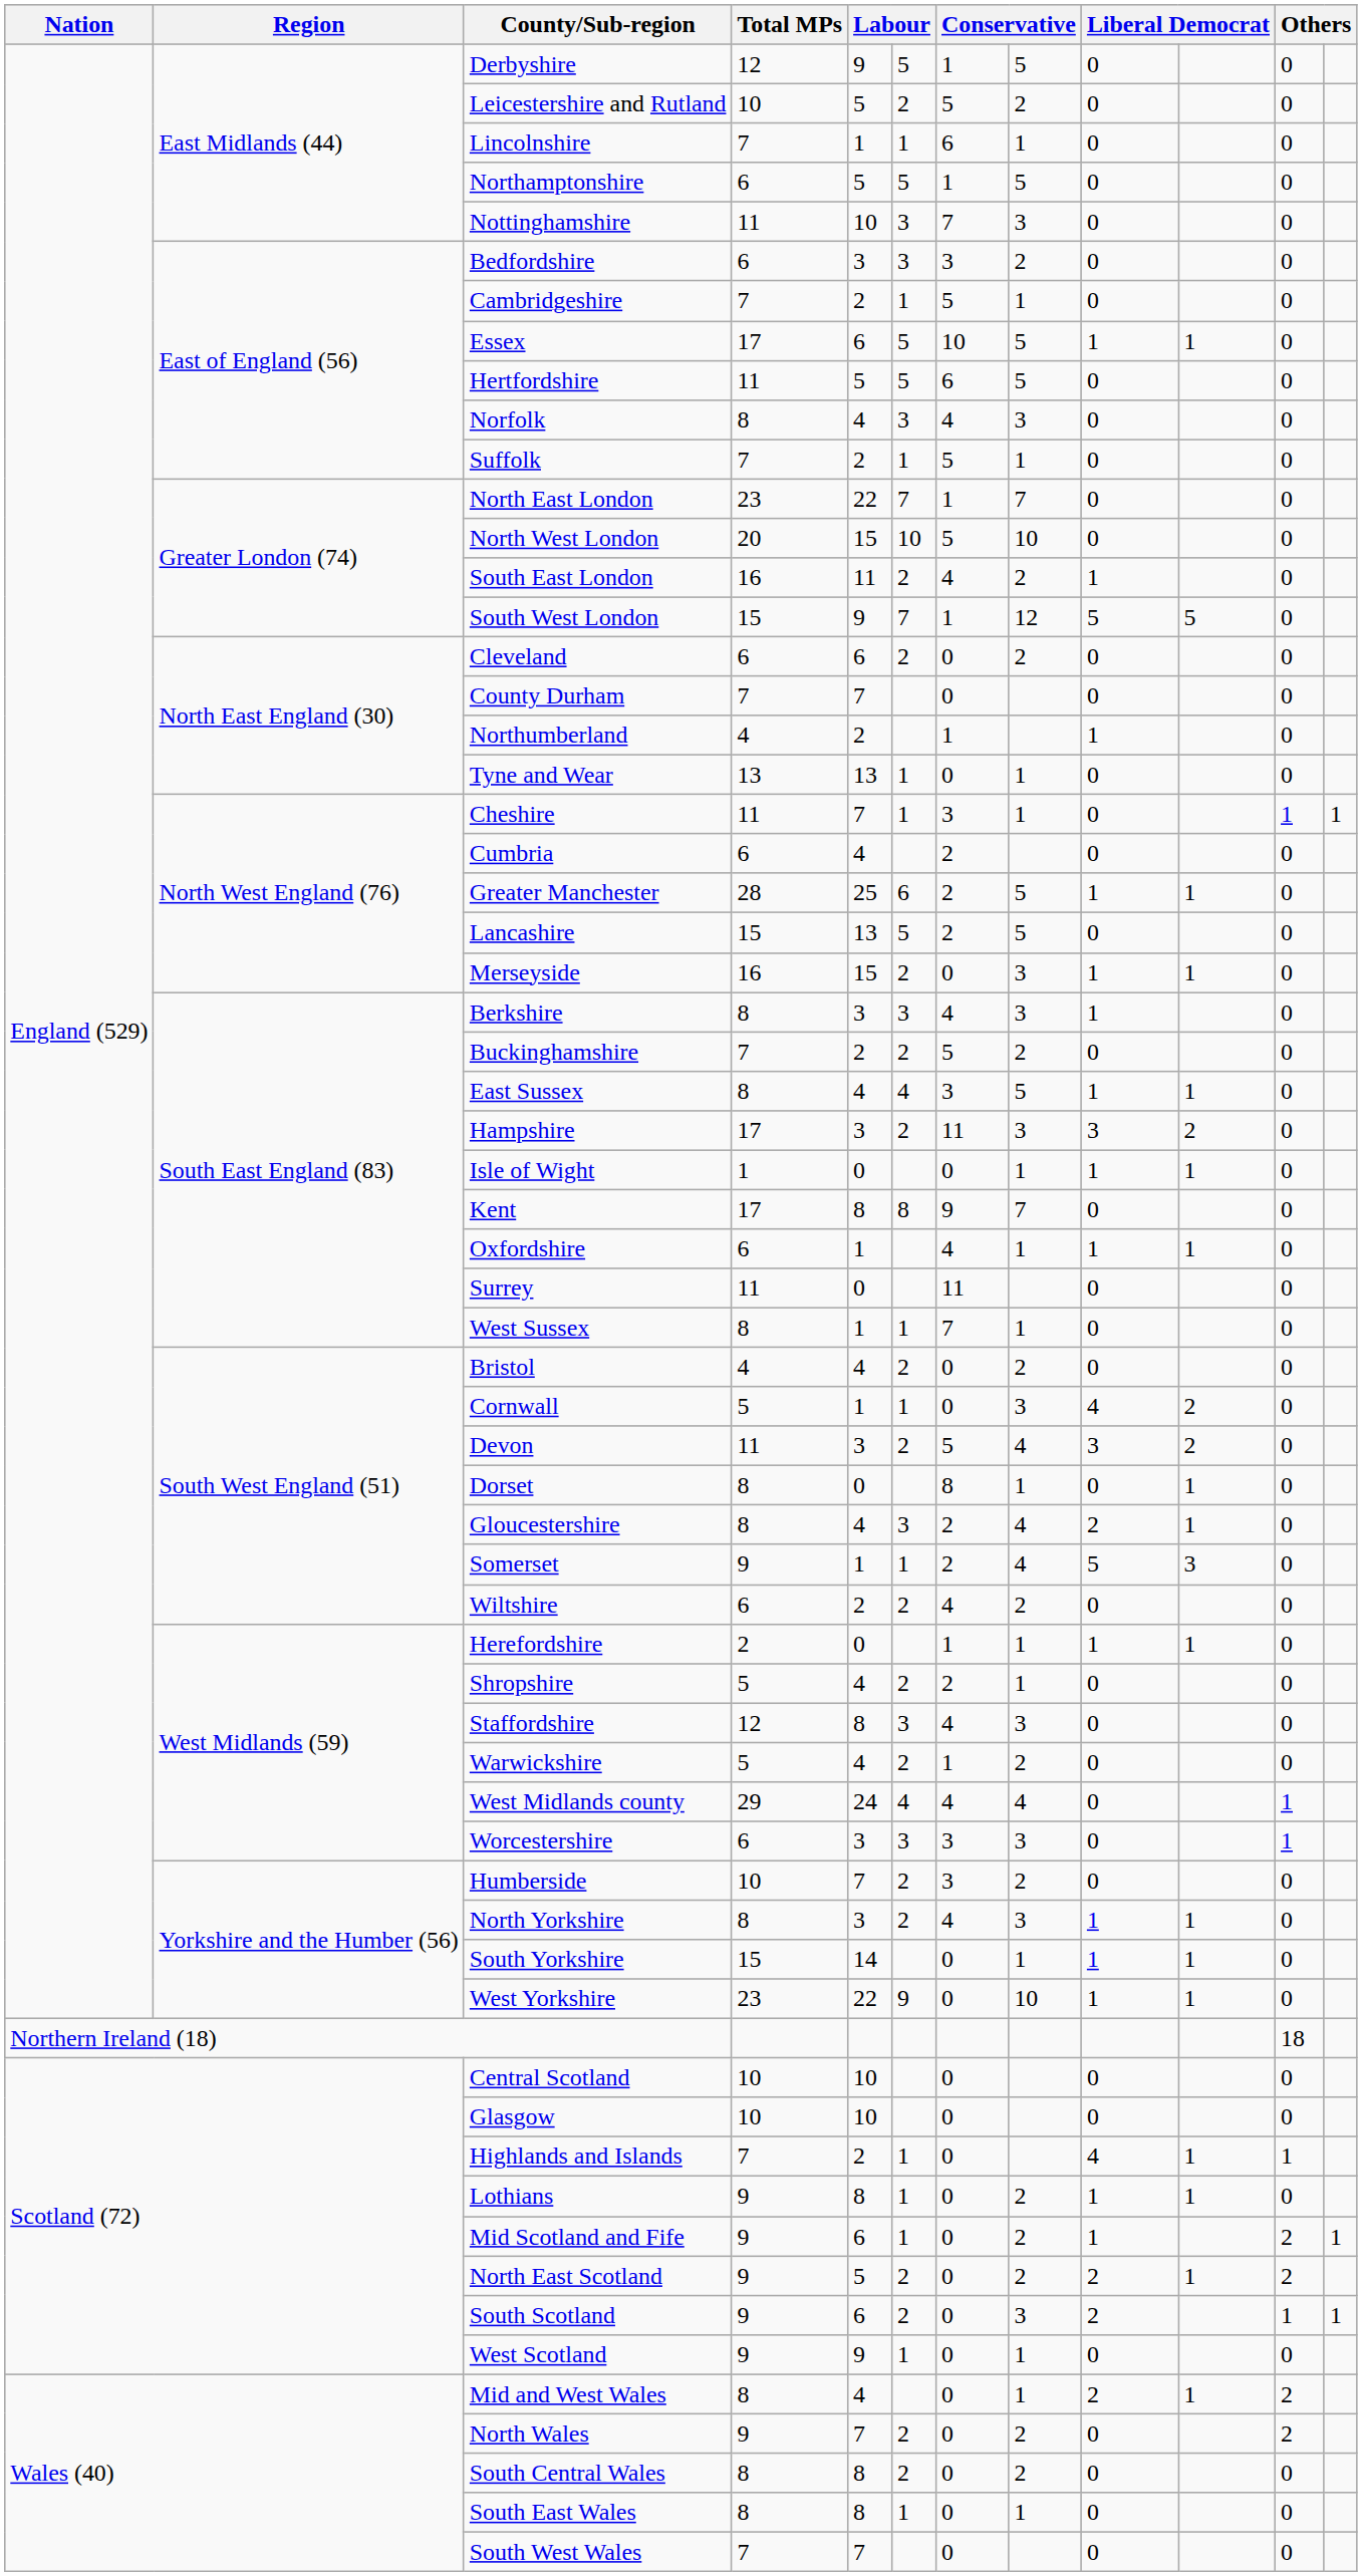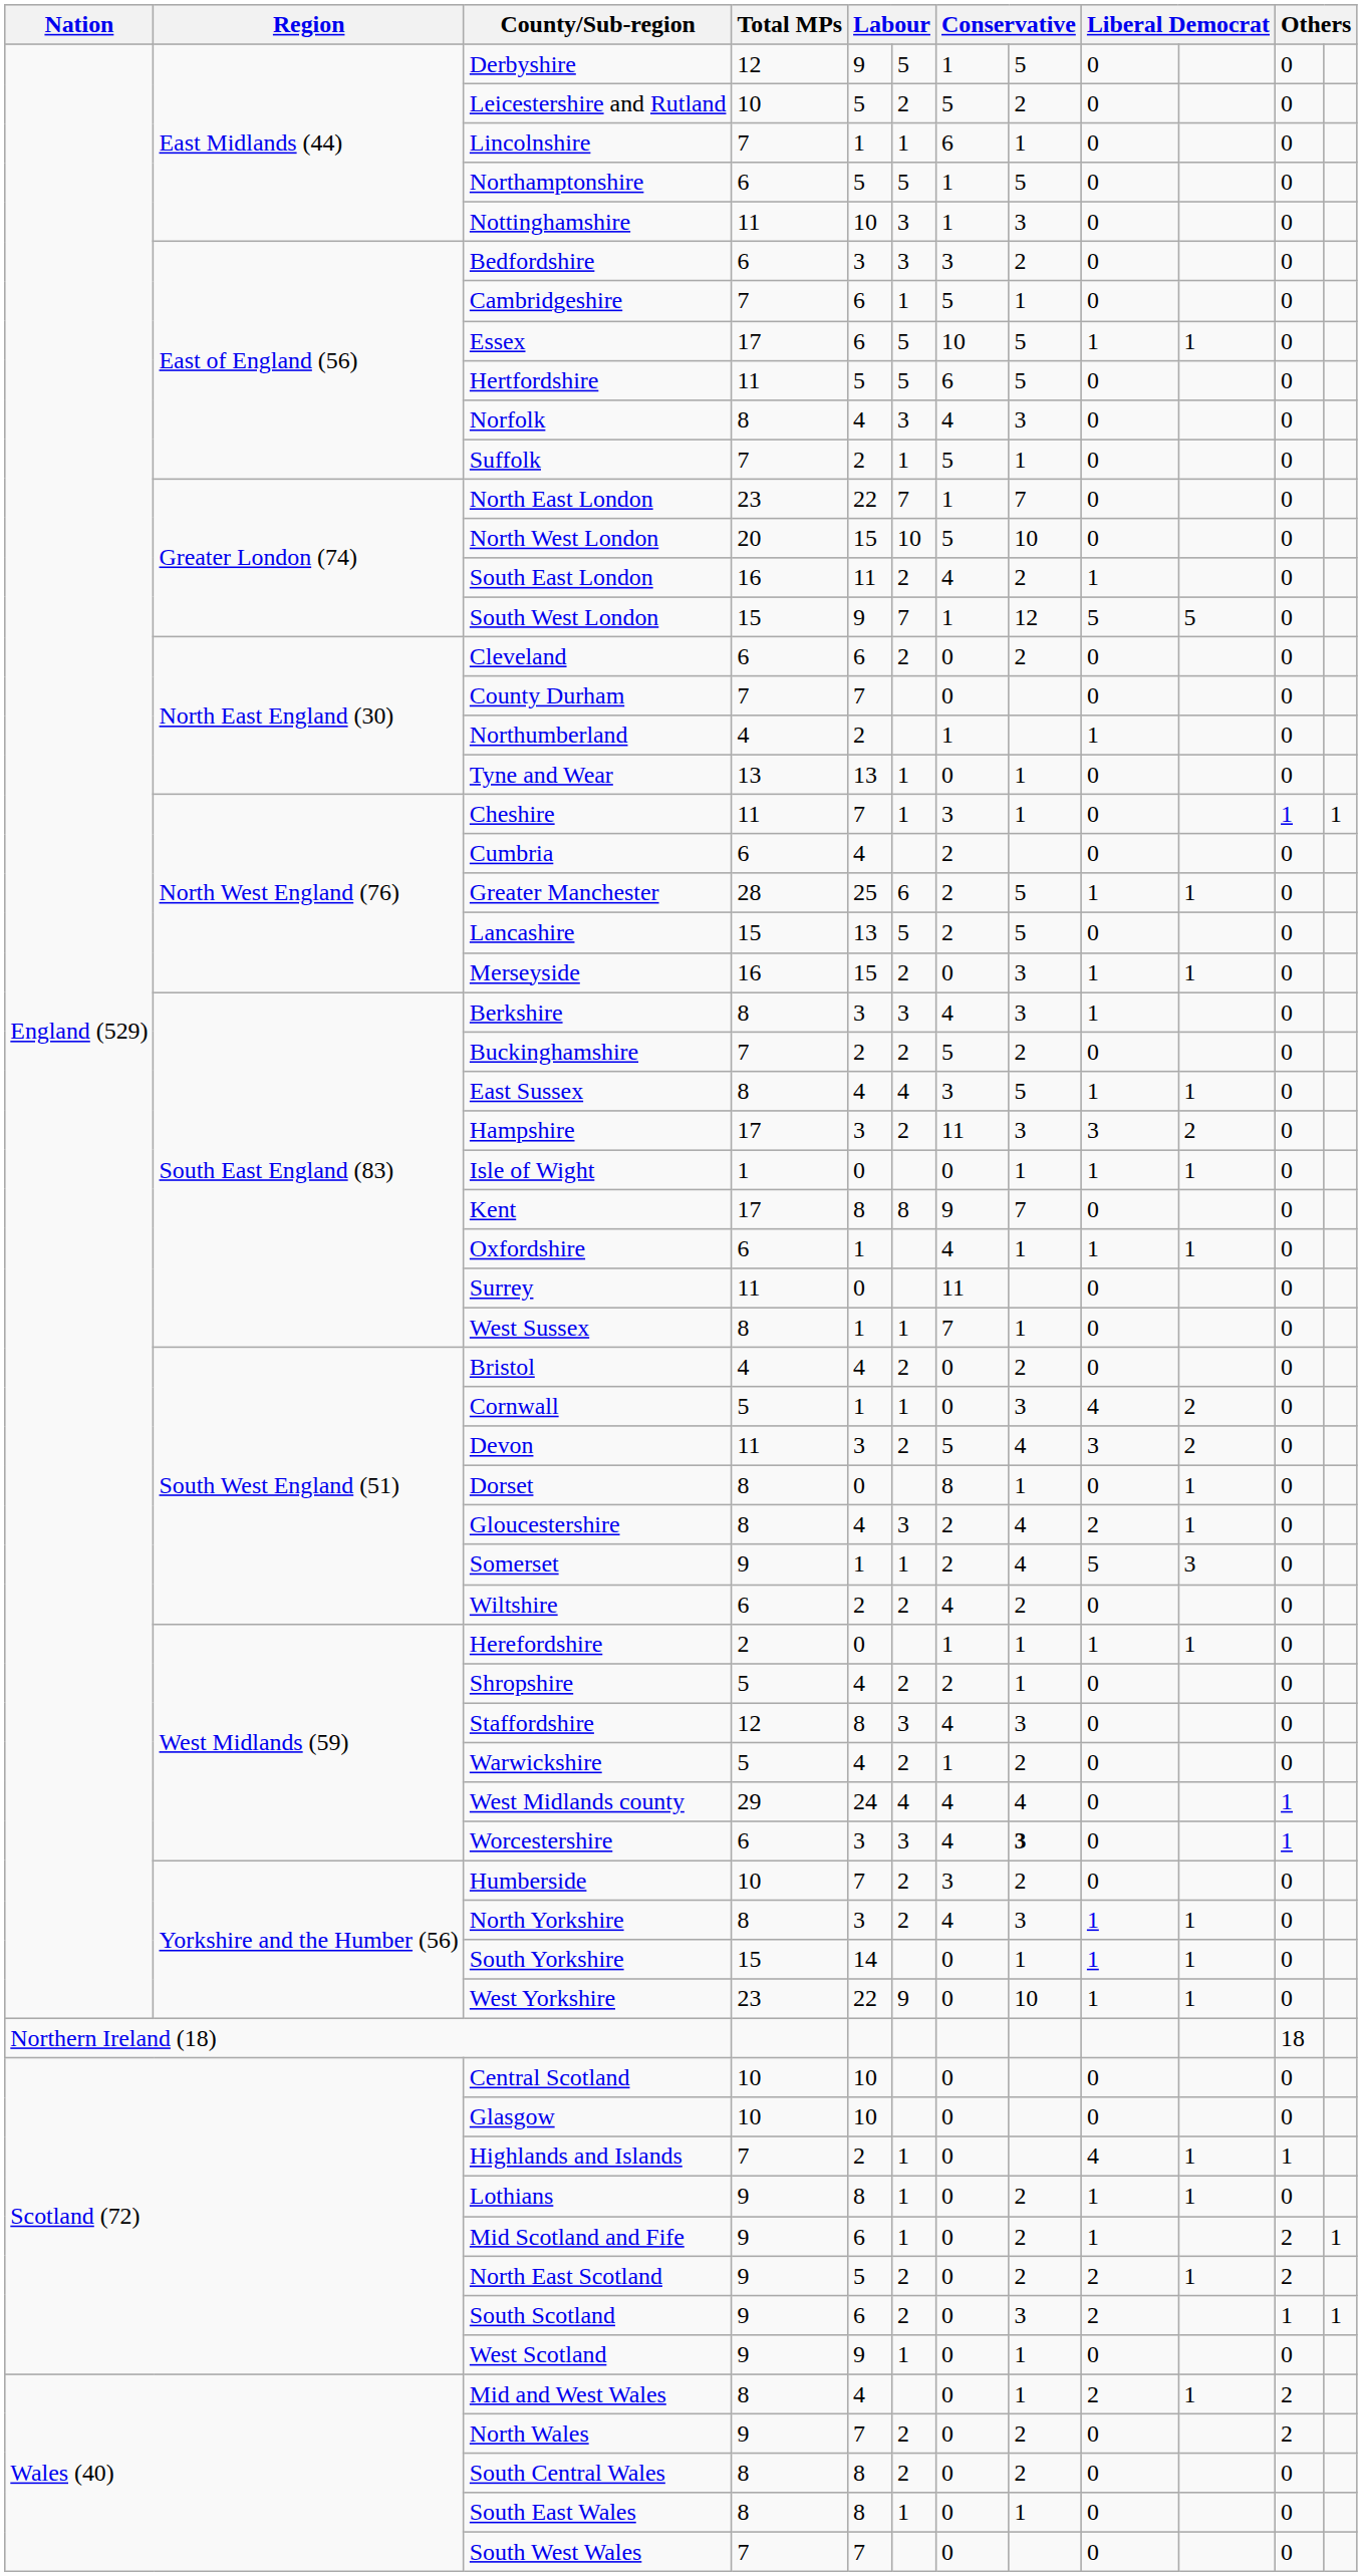Nottinghamshire | column 7: 7 -> 1
Cambridgeshire | column 5: 2 -> 6
Worcestershire | column 7: 3 -> 4
Worcestershire | column 8: normal -> bold
